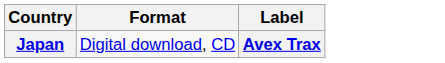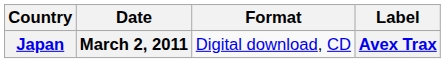+ column: Date | March 2, 2011
